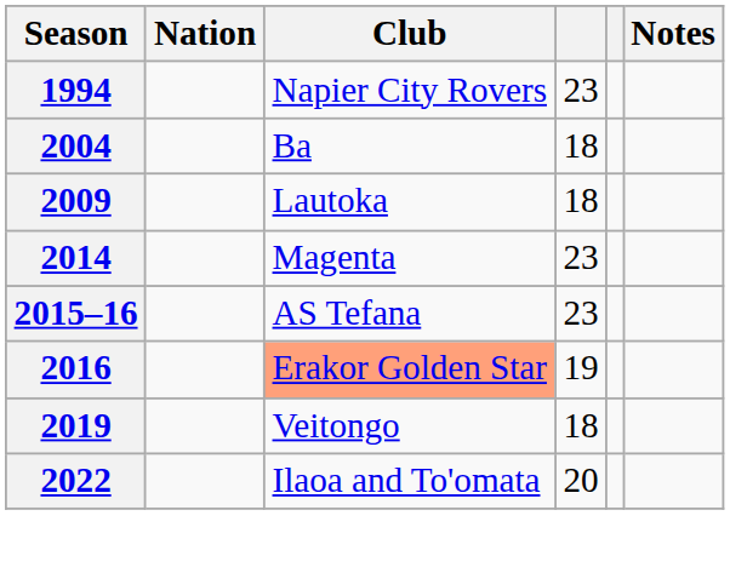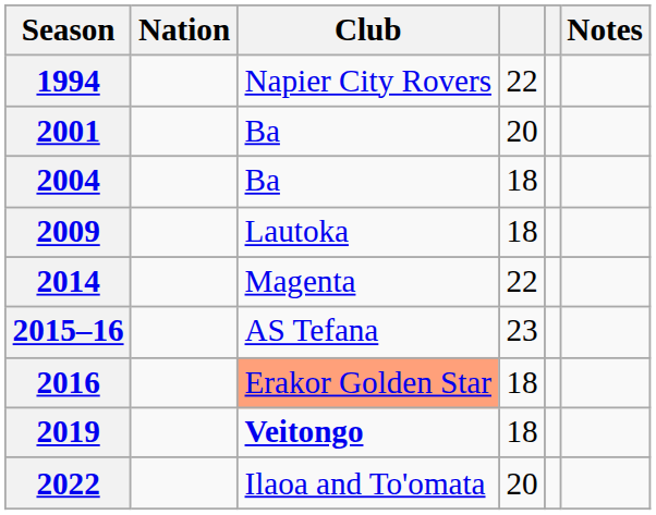1994 | column 4: 23 -> 22
+ row: 2001 | Ba | 20
2014 | column 4: 23 -> 22
2016 | column 4: 19 -> 18
2019 | Club: normal -> bold
